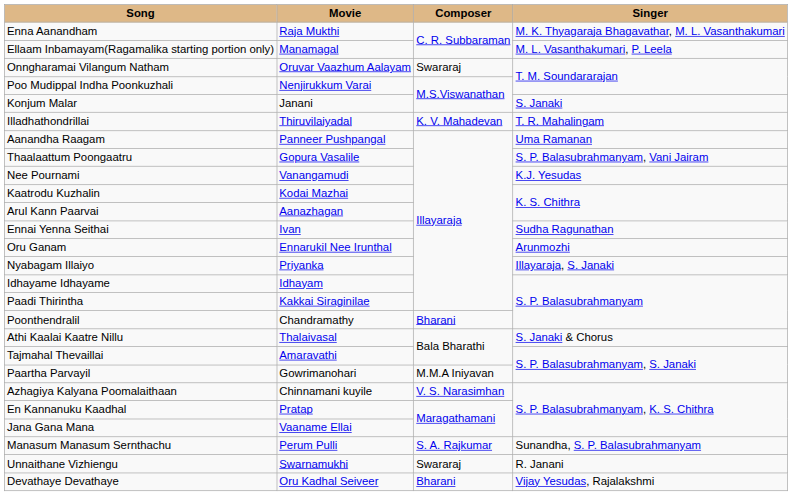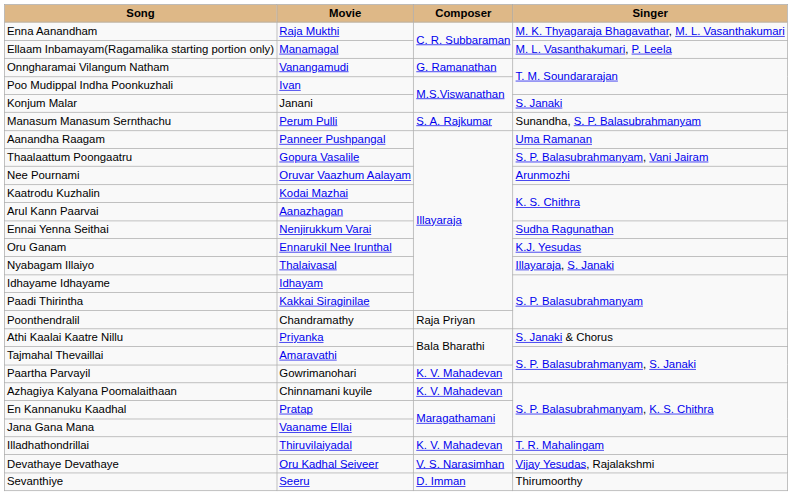Onngharamai Vilangum Natham | Movie: Oruvar Vaazhum Aalayam -> Vanangamudi
Onngharamai Vilangum Natham | Composer: Swararaj -> G. Ramanathan
Poo Mudippal Indha Poonkuzhali | Movie: Nenjirukkum Varai -> Ivan
rows swapped: Illadhathondrillai <-> Manasum Manasum Sernthachu
Nee Pournami | Movie: Vanangamudi -> Oruvar Vaazhum Aalayam
Nee Pournami | Singer: K.J. Yesudas -> Arunmozhi
Ennai Yenna Seithai | Movie: Ivan -> Nenjirukkum Varai
Oru Ganam | Singer: Arunmozhi -> K.J. Yesudas
Nyabagam Illaiyo | Movie: Priyanka -> Thalaivasal
Poonthendralil | Composer: Bharani -> Raja Priyan
Athi Kaalai Kaatre Nillu | Movie: Thalaivasal -> Priyanka
Paartha Parvayil | Composer: M.M.A Iniyavan -> K. V. Mahadevan
Azhagiya Kalyana Poomalaithaan | Composer: V. S. Narasimhan -> K. V. Mahadevan
- row: Unnaithane Vizhiengu | Swarnamukhi | Swararaj | R. Janani
Devathaye Devathaye | Composer: Bharani -> V. S. Narasimhan
+ row: Sevanthiye | Seeru | D. Imman | Thirumoorthy
